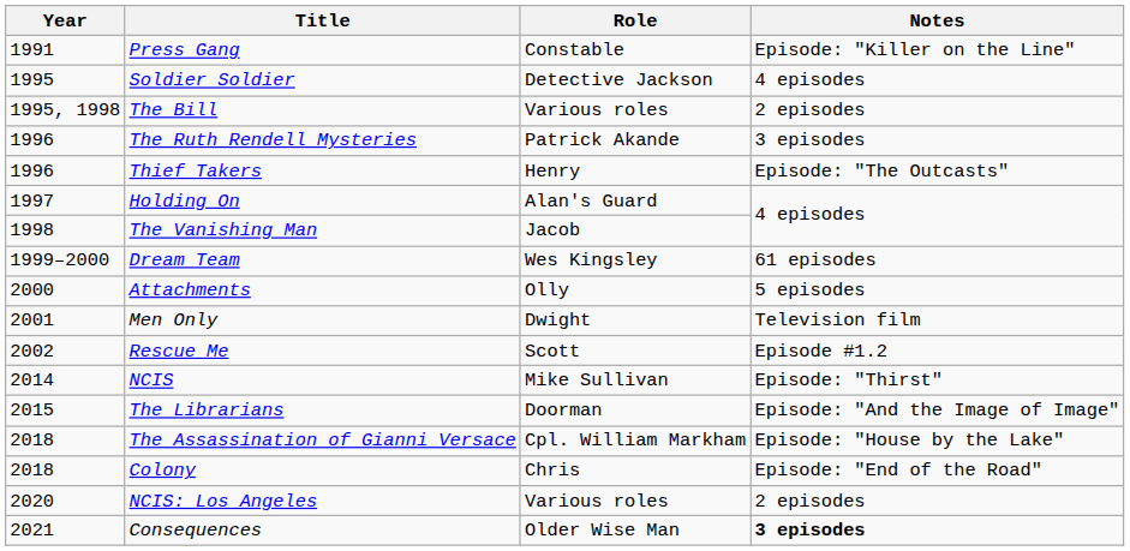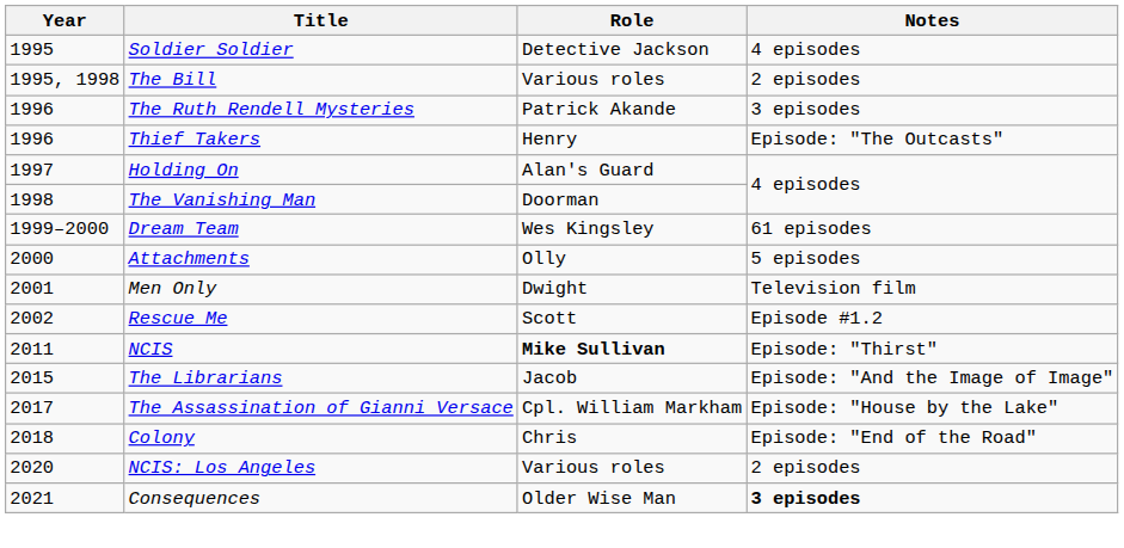- row: 1991 | Press Gang | Constable | Episode: "Killer on the Line"
The Vanishing Man | Role: Jacob -> Doorman
NCIS | Year: 2014 -> 2011
NCIS | Role: normal -> bold
The Librarians | Role: Doorman -> Jacob
The Assassination of Gianni Versace | Year: 2018 -> 2017
